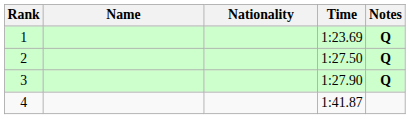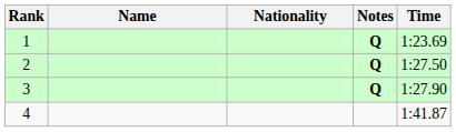columns swapped: Time <-> Notes
